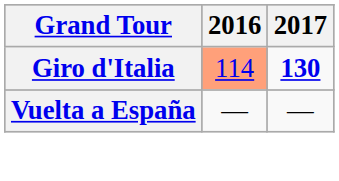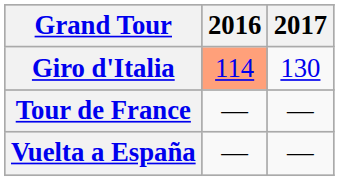Giro d'Italia | 2017: bold -> normal
+ row: Tour de France | — | —
